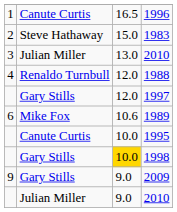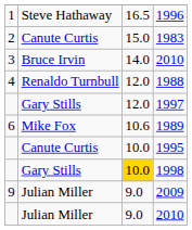1996 | column 2: Canute Curtis -> Steve Hathaway
1983 | column 2: Steve Hathaway -> Canute Curtis
3 / 2010 | column 2: Julian Miller -> Bruce Irvin
3 / 2010 | column 3: 13.0 -> 14.0
2009 | column 2: Gary Stills -> Julian Miller
